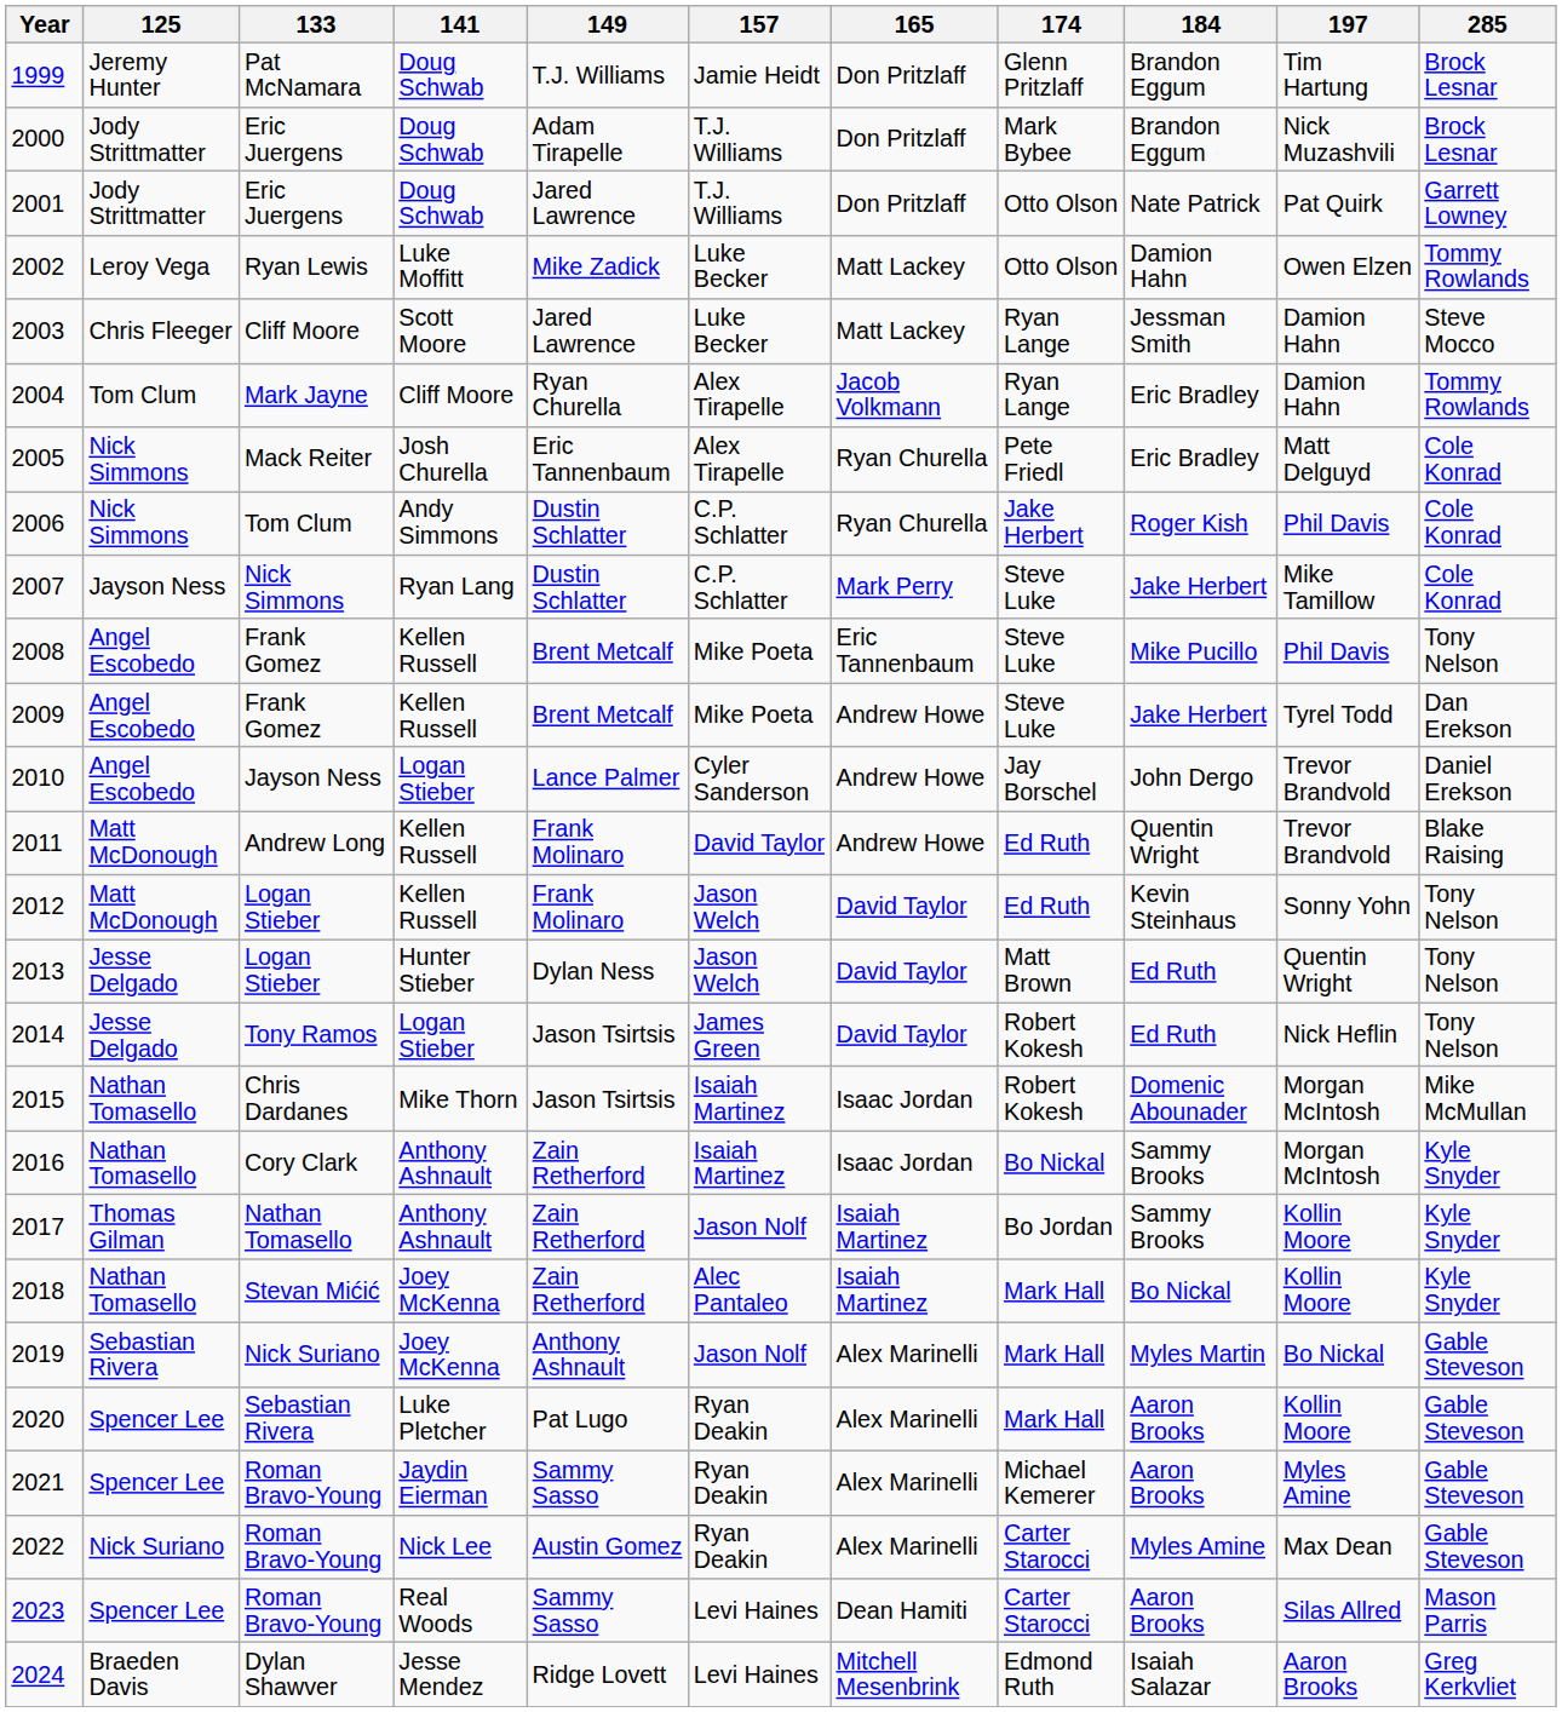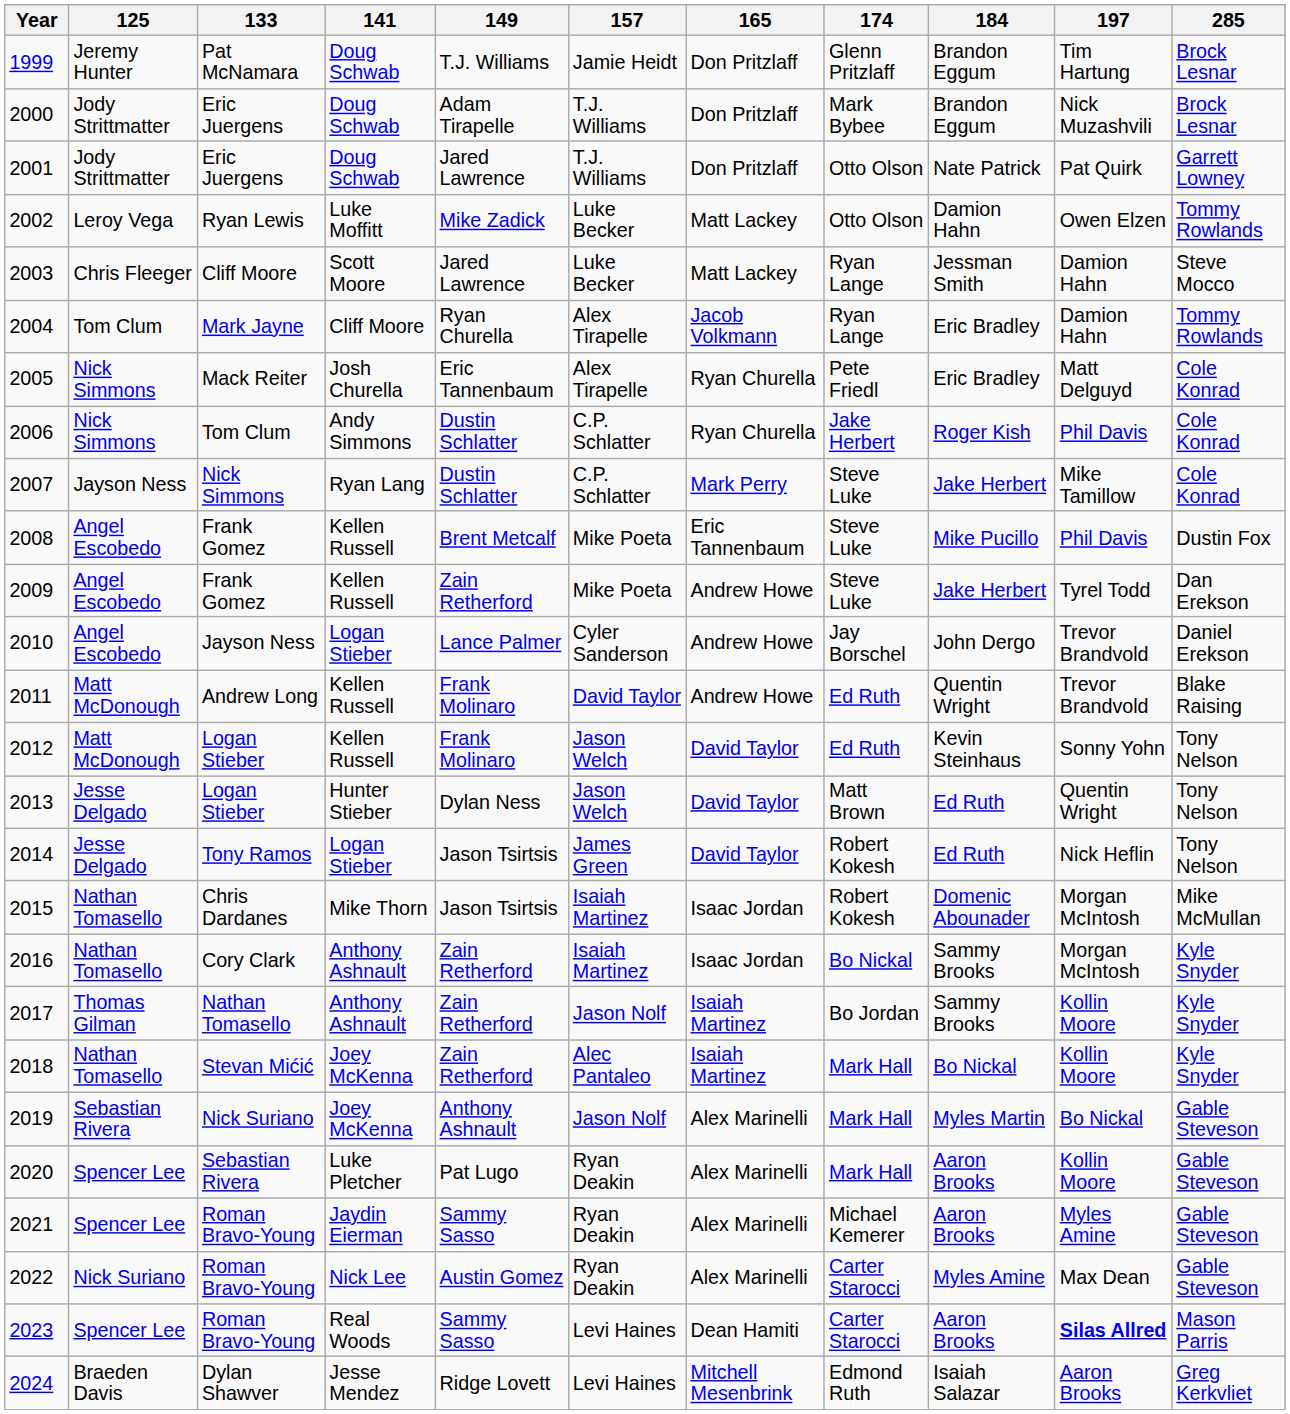2008 | 285: Tony Nelson -> Dustin Fox
2009 | 149: Brent Metcalf -> Zain Retherford
2023 | 197: normal -> bold
